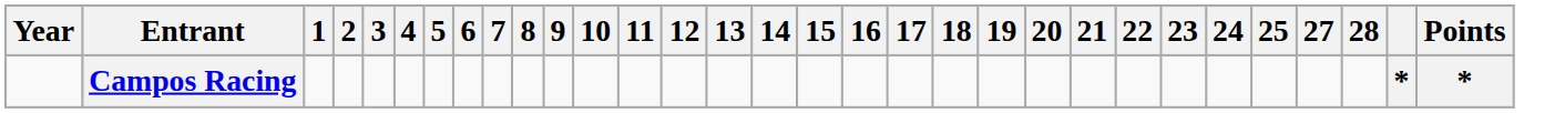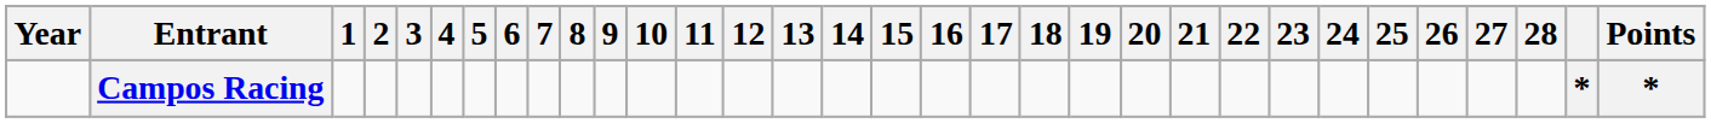+ column: 26
